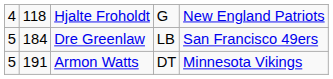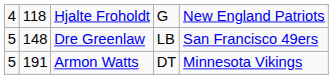Dre Greenlaw | column 2: 184 -> 148
